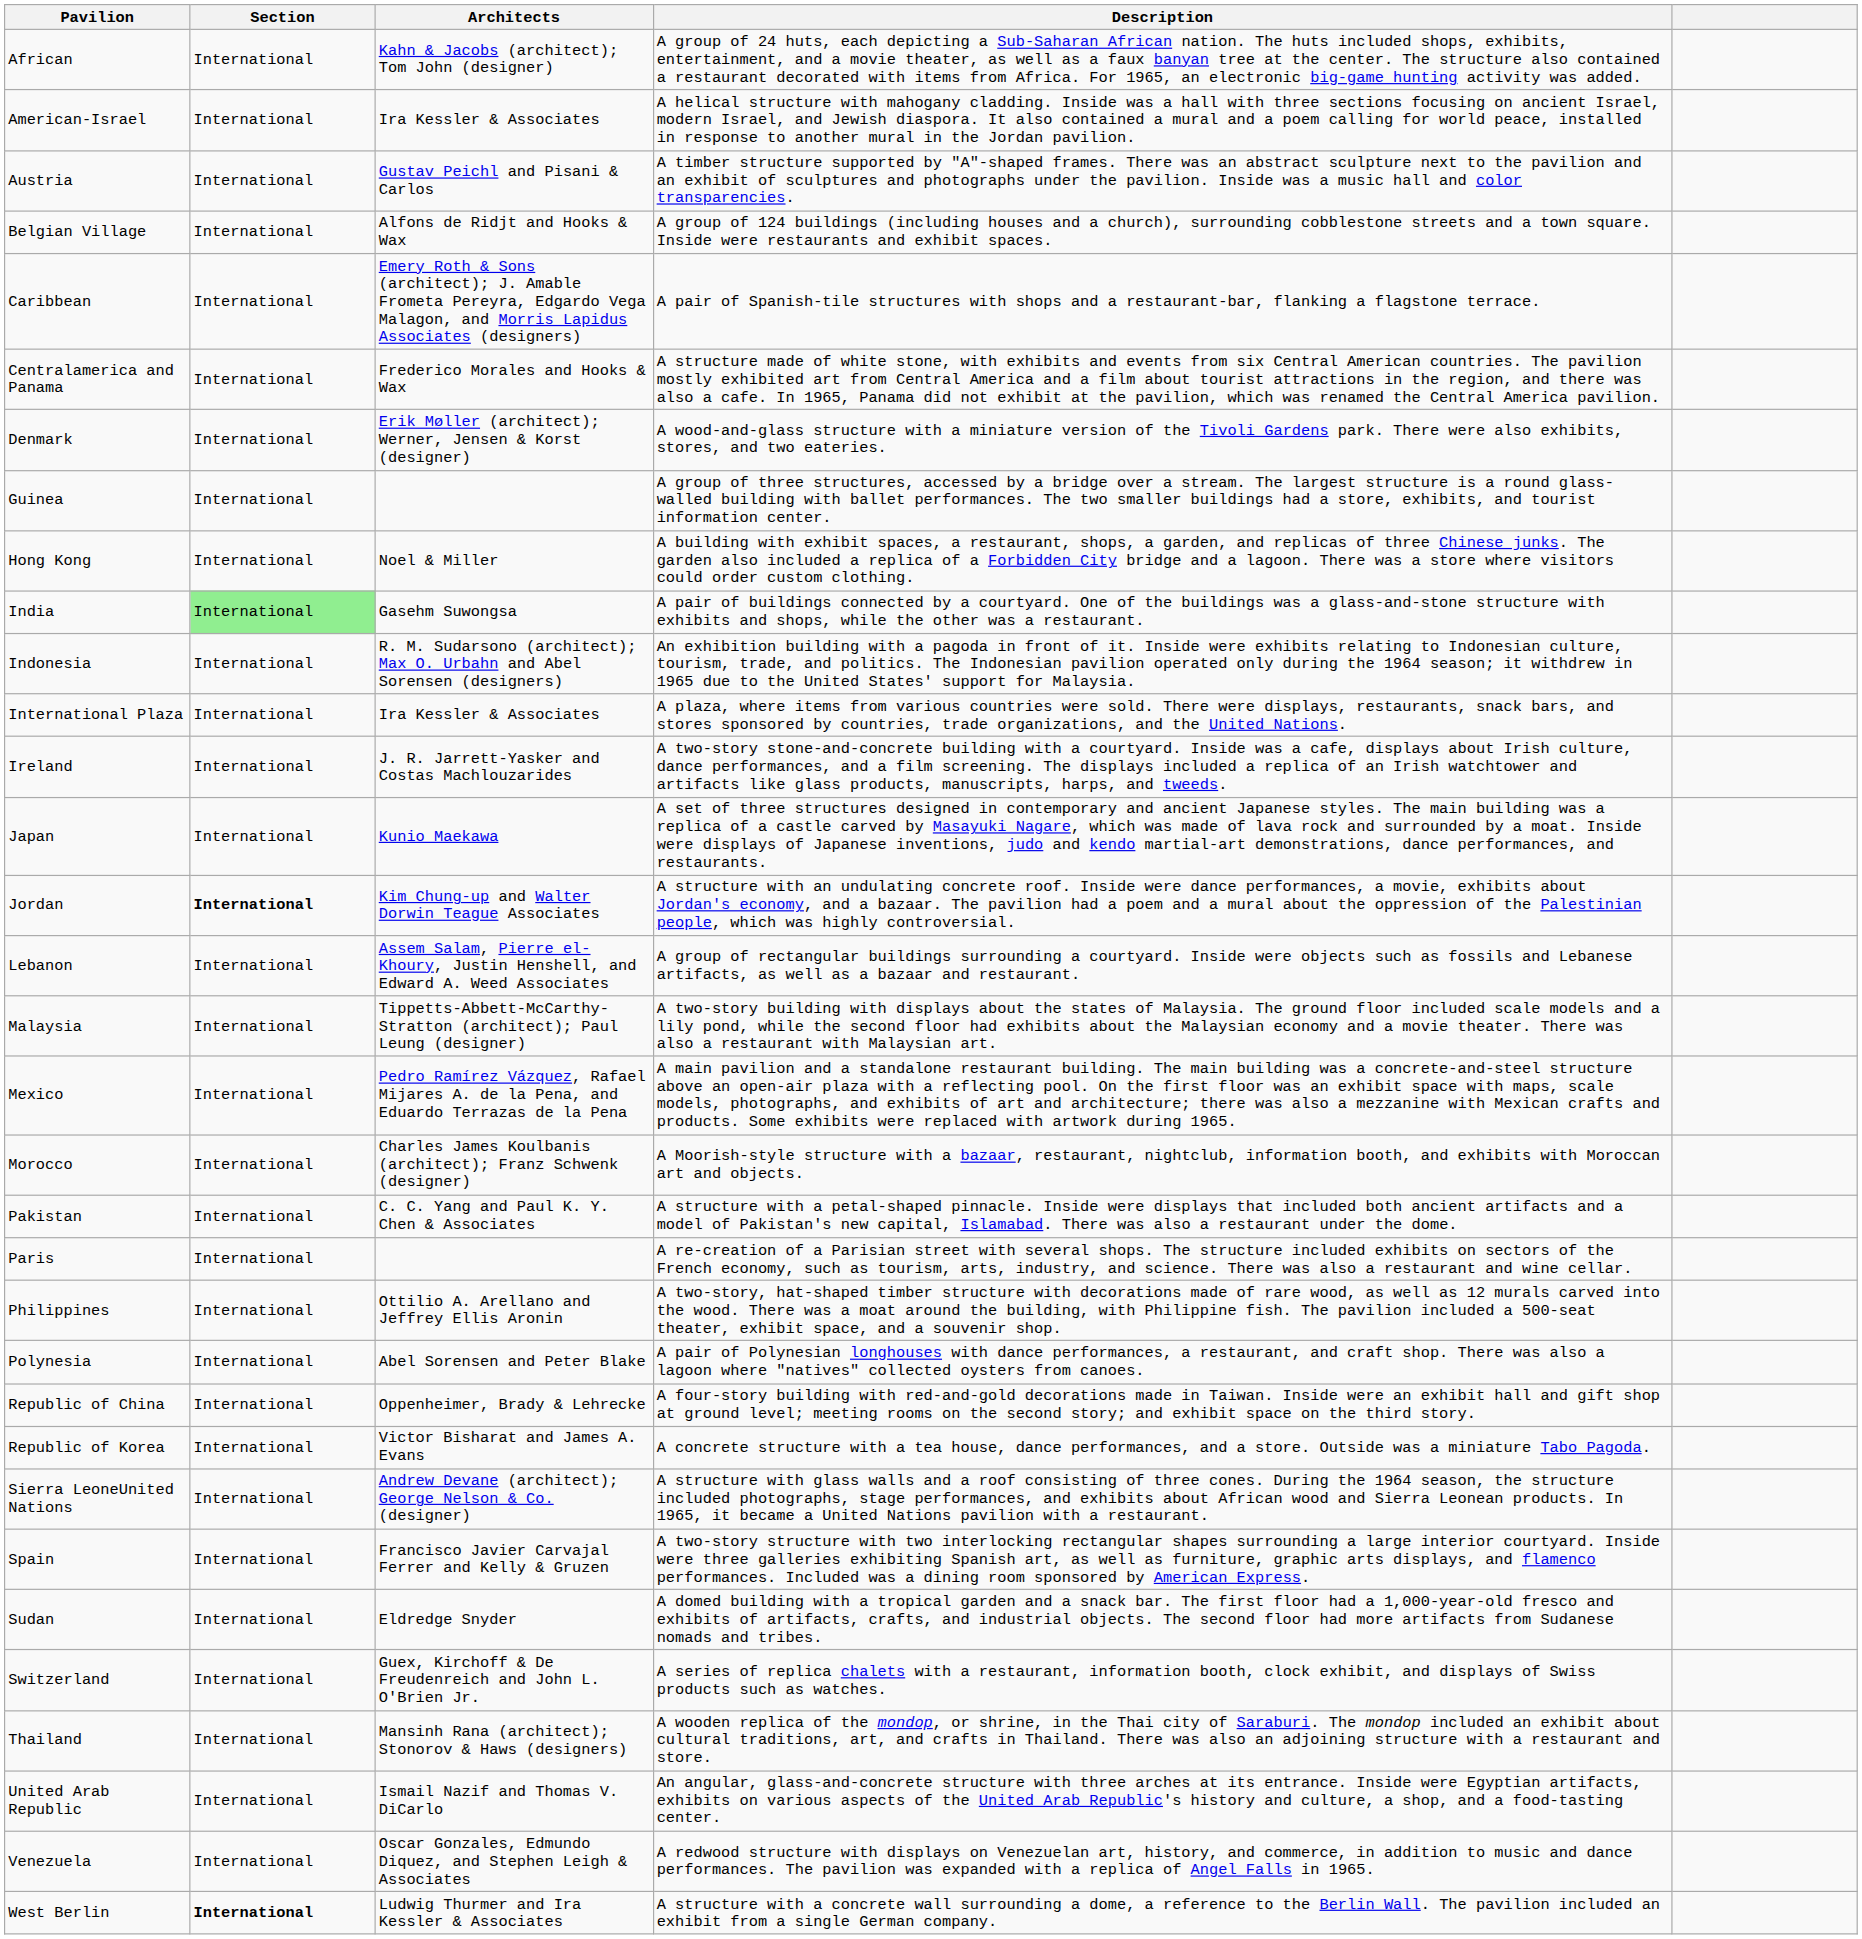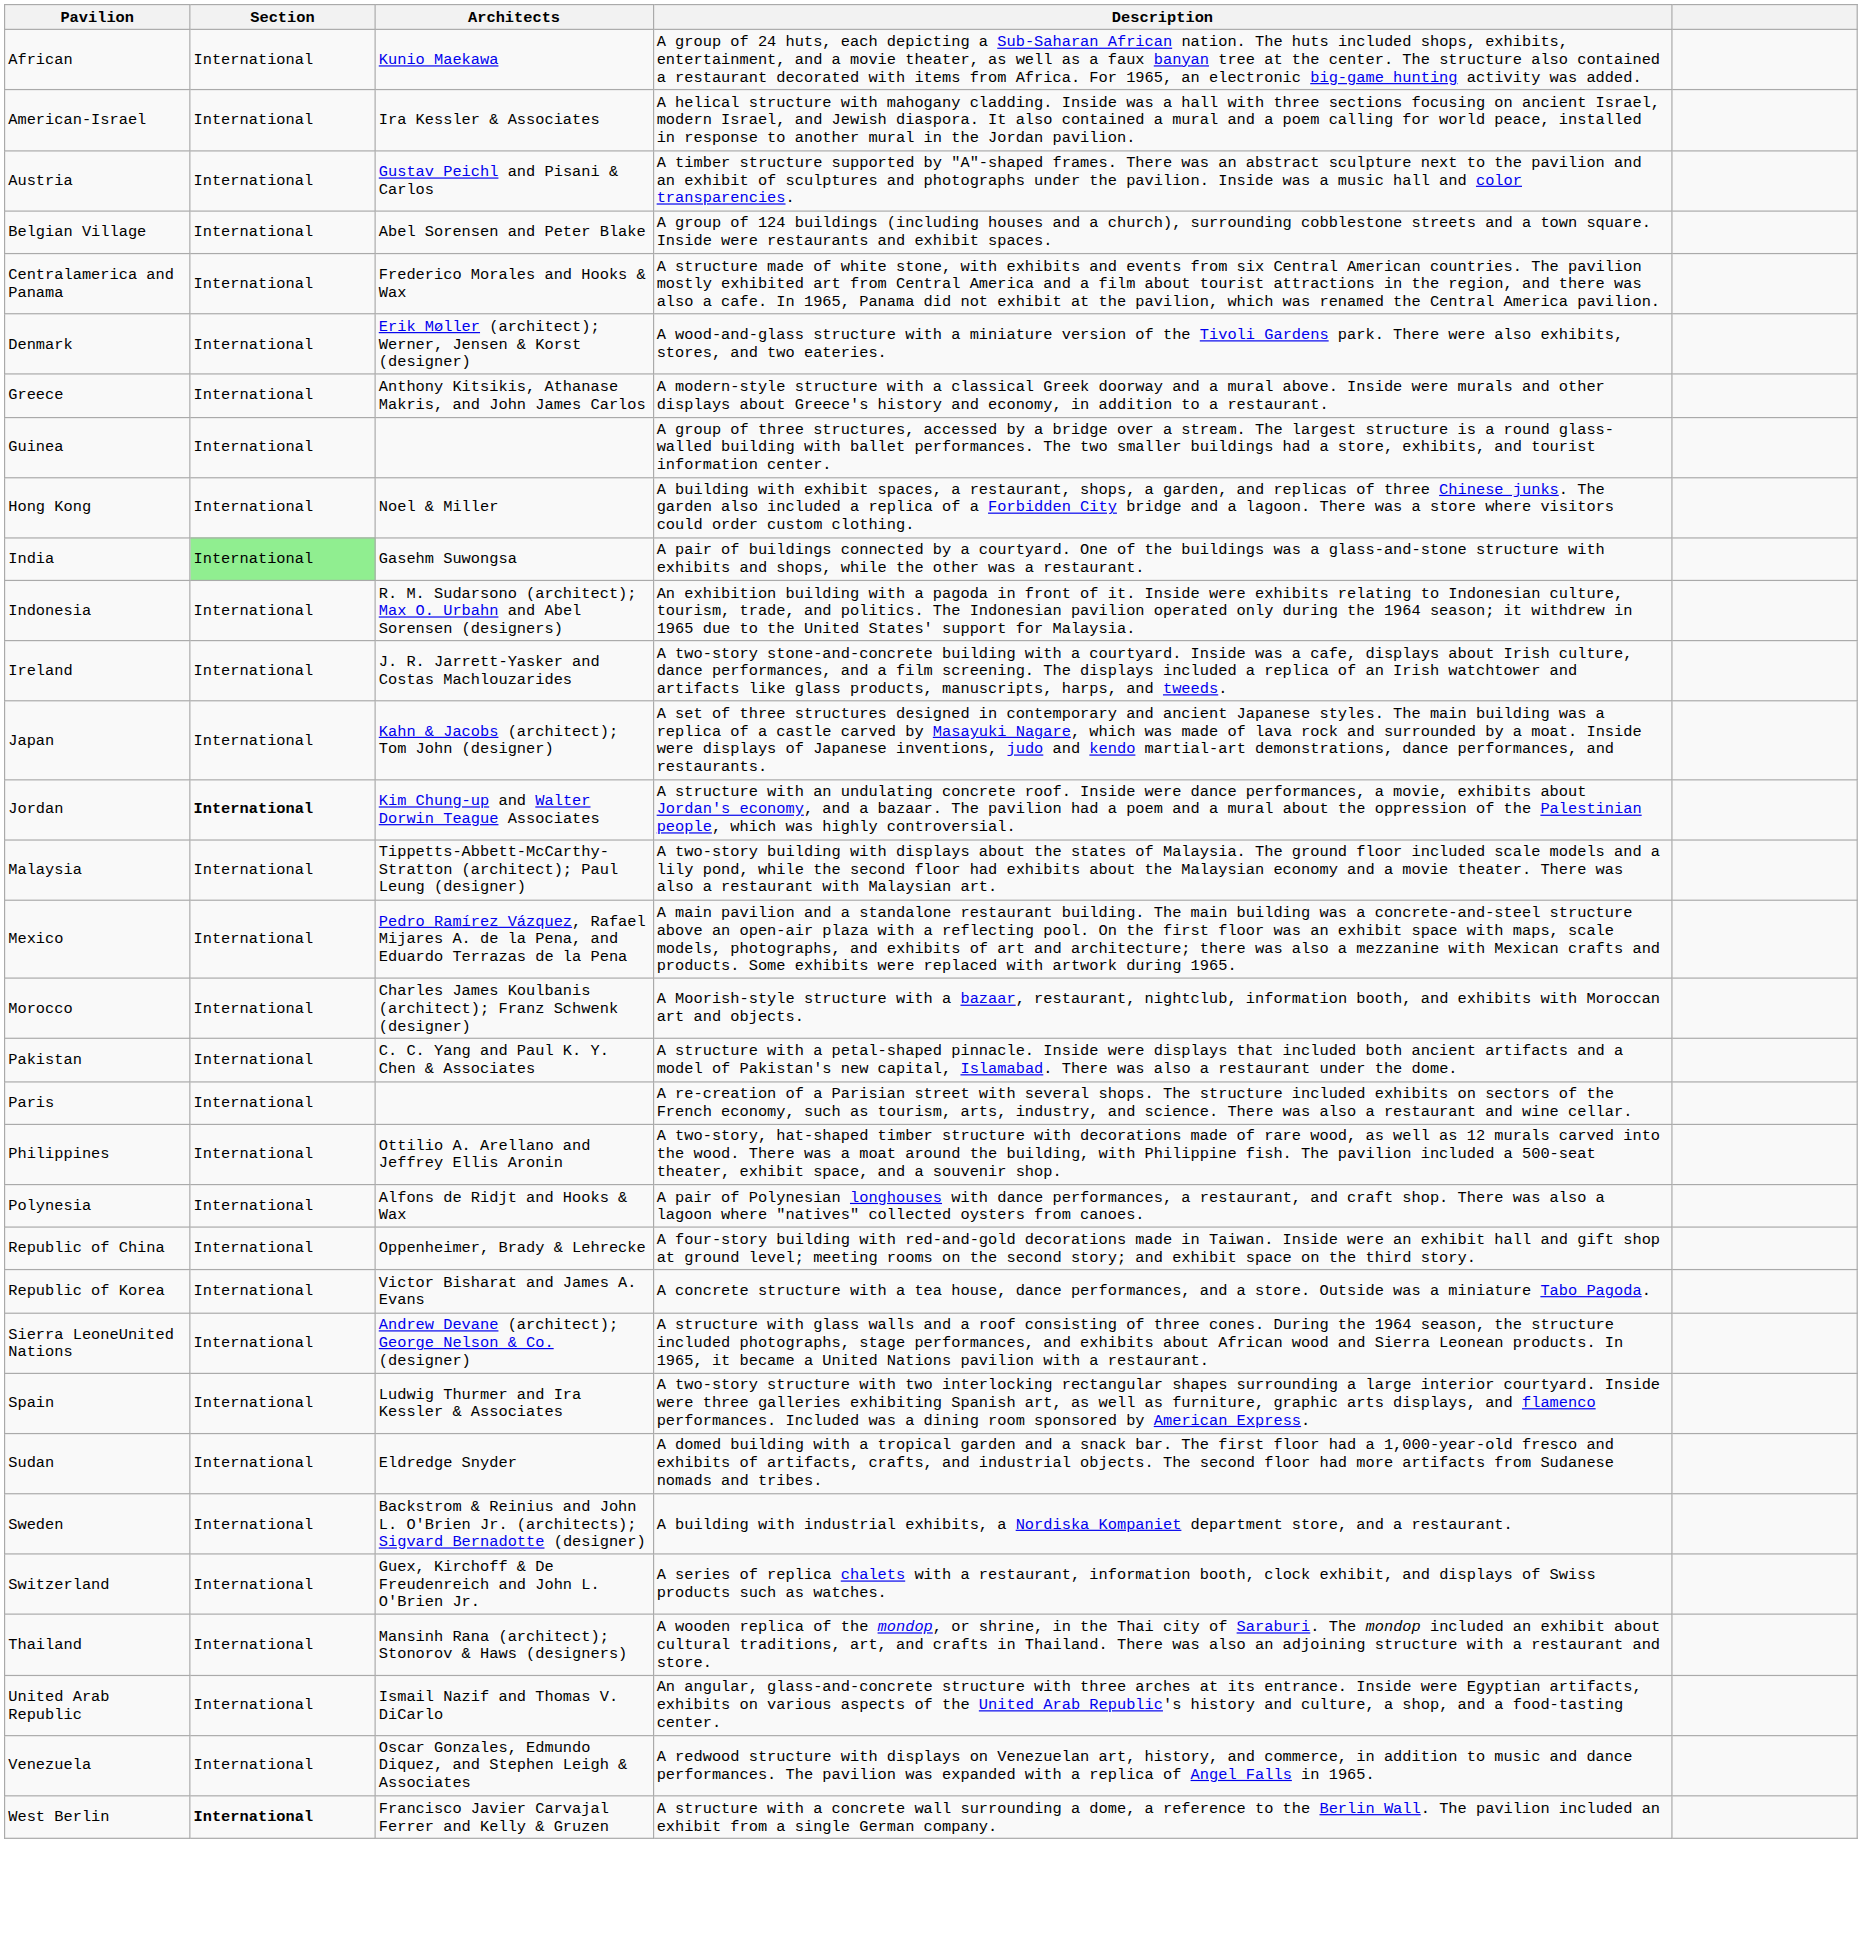African | Architects: Kahn & Jacobs (architect); Tom John (designer) -> Kunio Maekawa
Belgian Village | Architects: Alfons de Ridjt and Hooks & Wax -> Abel Sorensen and Peter Blake
- row: Caribbean | International | Emery Roth & Sons (architect); J. Amable Frometa Pereyra, Edgardo Vega Malagon, and Morris Lapidus Associates (designers) | A pair of Spanish-tile structures with shops and a restaurant-bar, flanking a flagstone terrace.
+ row: Greece | International | Anthony Kitsikis, Athanase Makris, and John James Carlos | A modern-style structure with a classical Greek doorway and a mural above. Inside were murals and other displays about Greece's history and economy, in addition to a restaurant.
- row: International Plaza | International | Ira Kessler & Associates | A plaza, where items from various countries were sold. There were displays, restaurants, snack bars, and stores sponsored by countries, trade organizations, and the United Nations.
Japan | Architects: Kunio Maekawa -> Kahn & Jacobs (architect); Tom John (designer)
- row: Lebanon | International | Assem Salam, Pierre el-Khoury, Justin Henshell, and Edward A. Weed Associates | A group of rectangular buildings surrounding a courtyard. Inside were objects such as fossils and Lebanese artifacts, as well as a bazaar and restaurant.
Polynesia | Architects: Abel Sorensen and Peter Blake -> Alfons de Ridjt and Hooks & Wax
Spain | Architects: Francisco Javier Carvajal Ferrer and Kelly & Gruzen -> Ludwig Thurmer and Ira Kessler & Associates
+ row: Sweden | International | Backstrom & Reinius and John L. O'Brien Jr. (architects); Sigvard Bernadotte (designer) | A building with industrial exhibits, a Nordiska Kompaniet department store, and a restaurant.
West Berlin | Architects: Ludwig Thurmer and Ira Kessler & Associates -> Francisco Javier Carvajal Ferrer and Kelly & Gruzen
